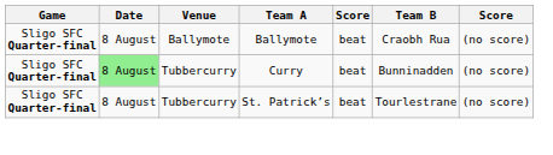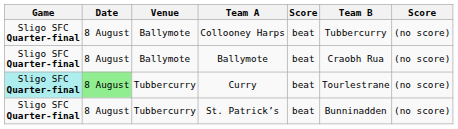+ row: Sligo SFC Quarter-final | 8 August | Ballymote | Collooney Harps | beat | Tubbercurry | (no score)
Curry | Game: no background -> paleturquoise background
Curry | Team B: Bunninadden -> Tourlestrane
St. Patrick’s | Team B: Tourlestrane -> Bunninadden
